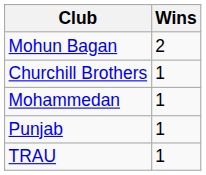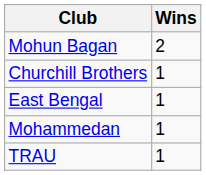+ row: East Bengal | 1
- row: Punjab | 1
